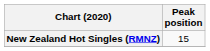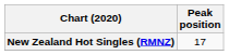New Zealand Hot Singles (RMNZ) | Peak position: 15 -> 17
